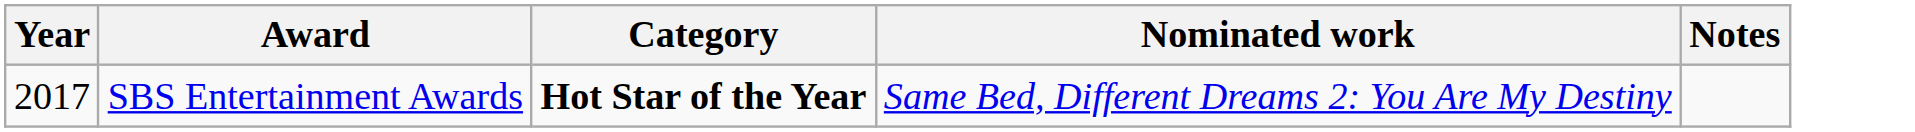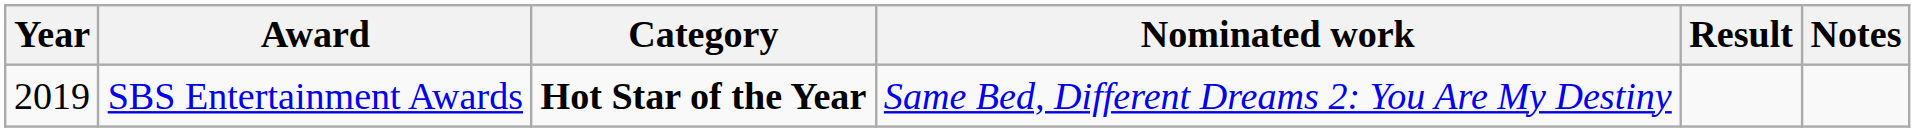+ column: Result
SBS Entertainment Awards | Year: 2017 -> 2019
